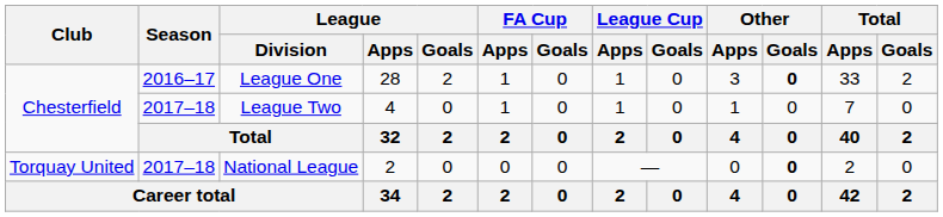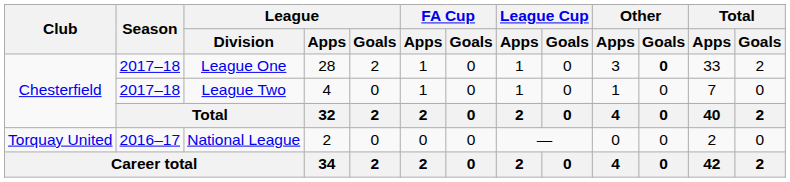League One | Season: 2016–17 -> 2017–18
National League | Season: 2017–18 -> 2016–17
National League | Other / Goals: bold -> normal
